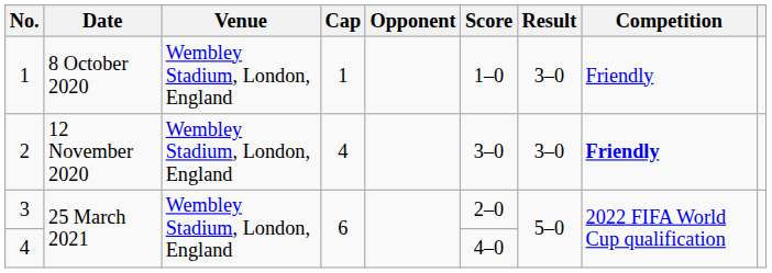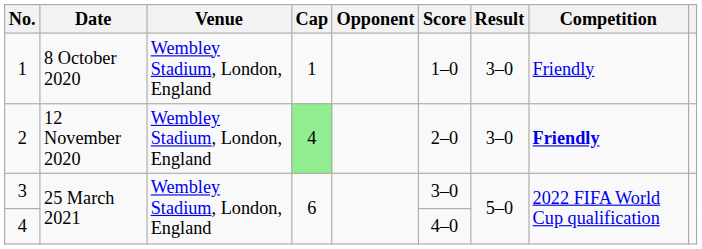2 | Cap: no background -> lightgreen background
2 | Score: 3–0 -> 2–0
3 | Score: 2–0 -> 3–0
